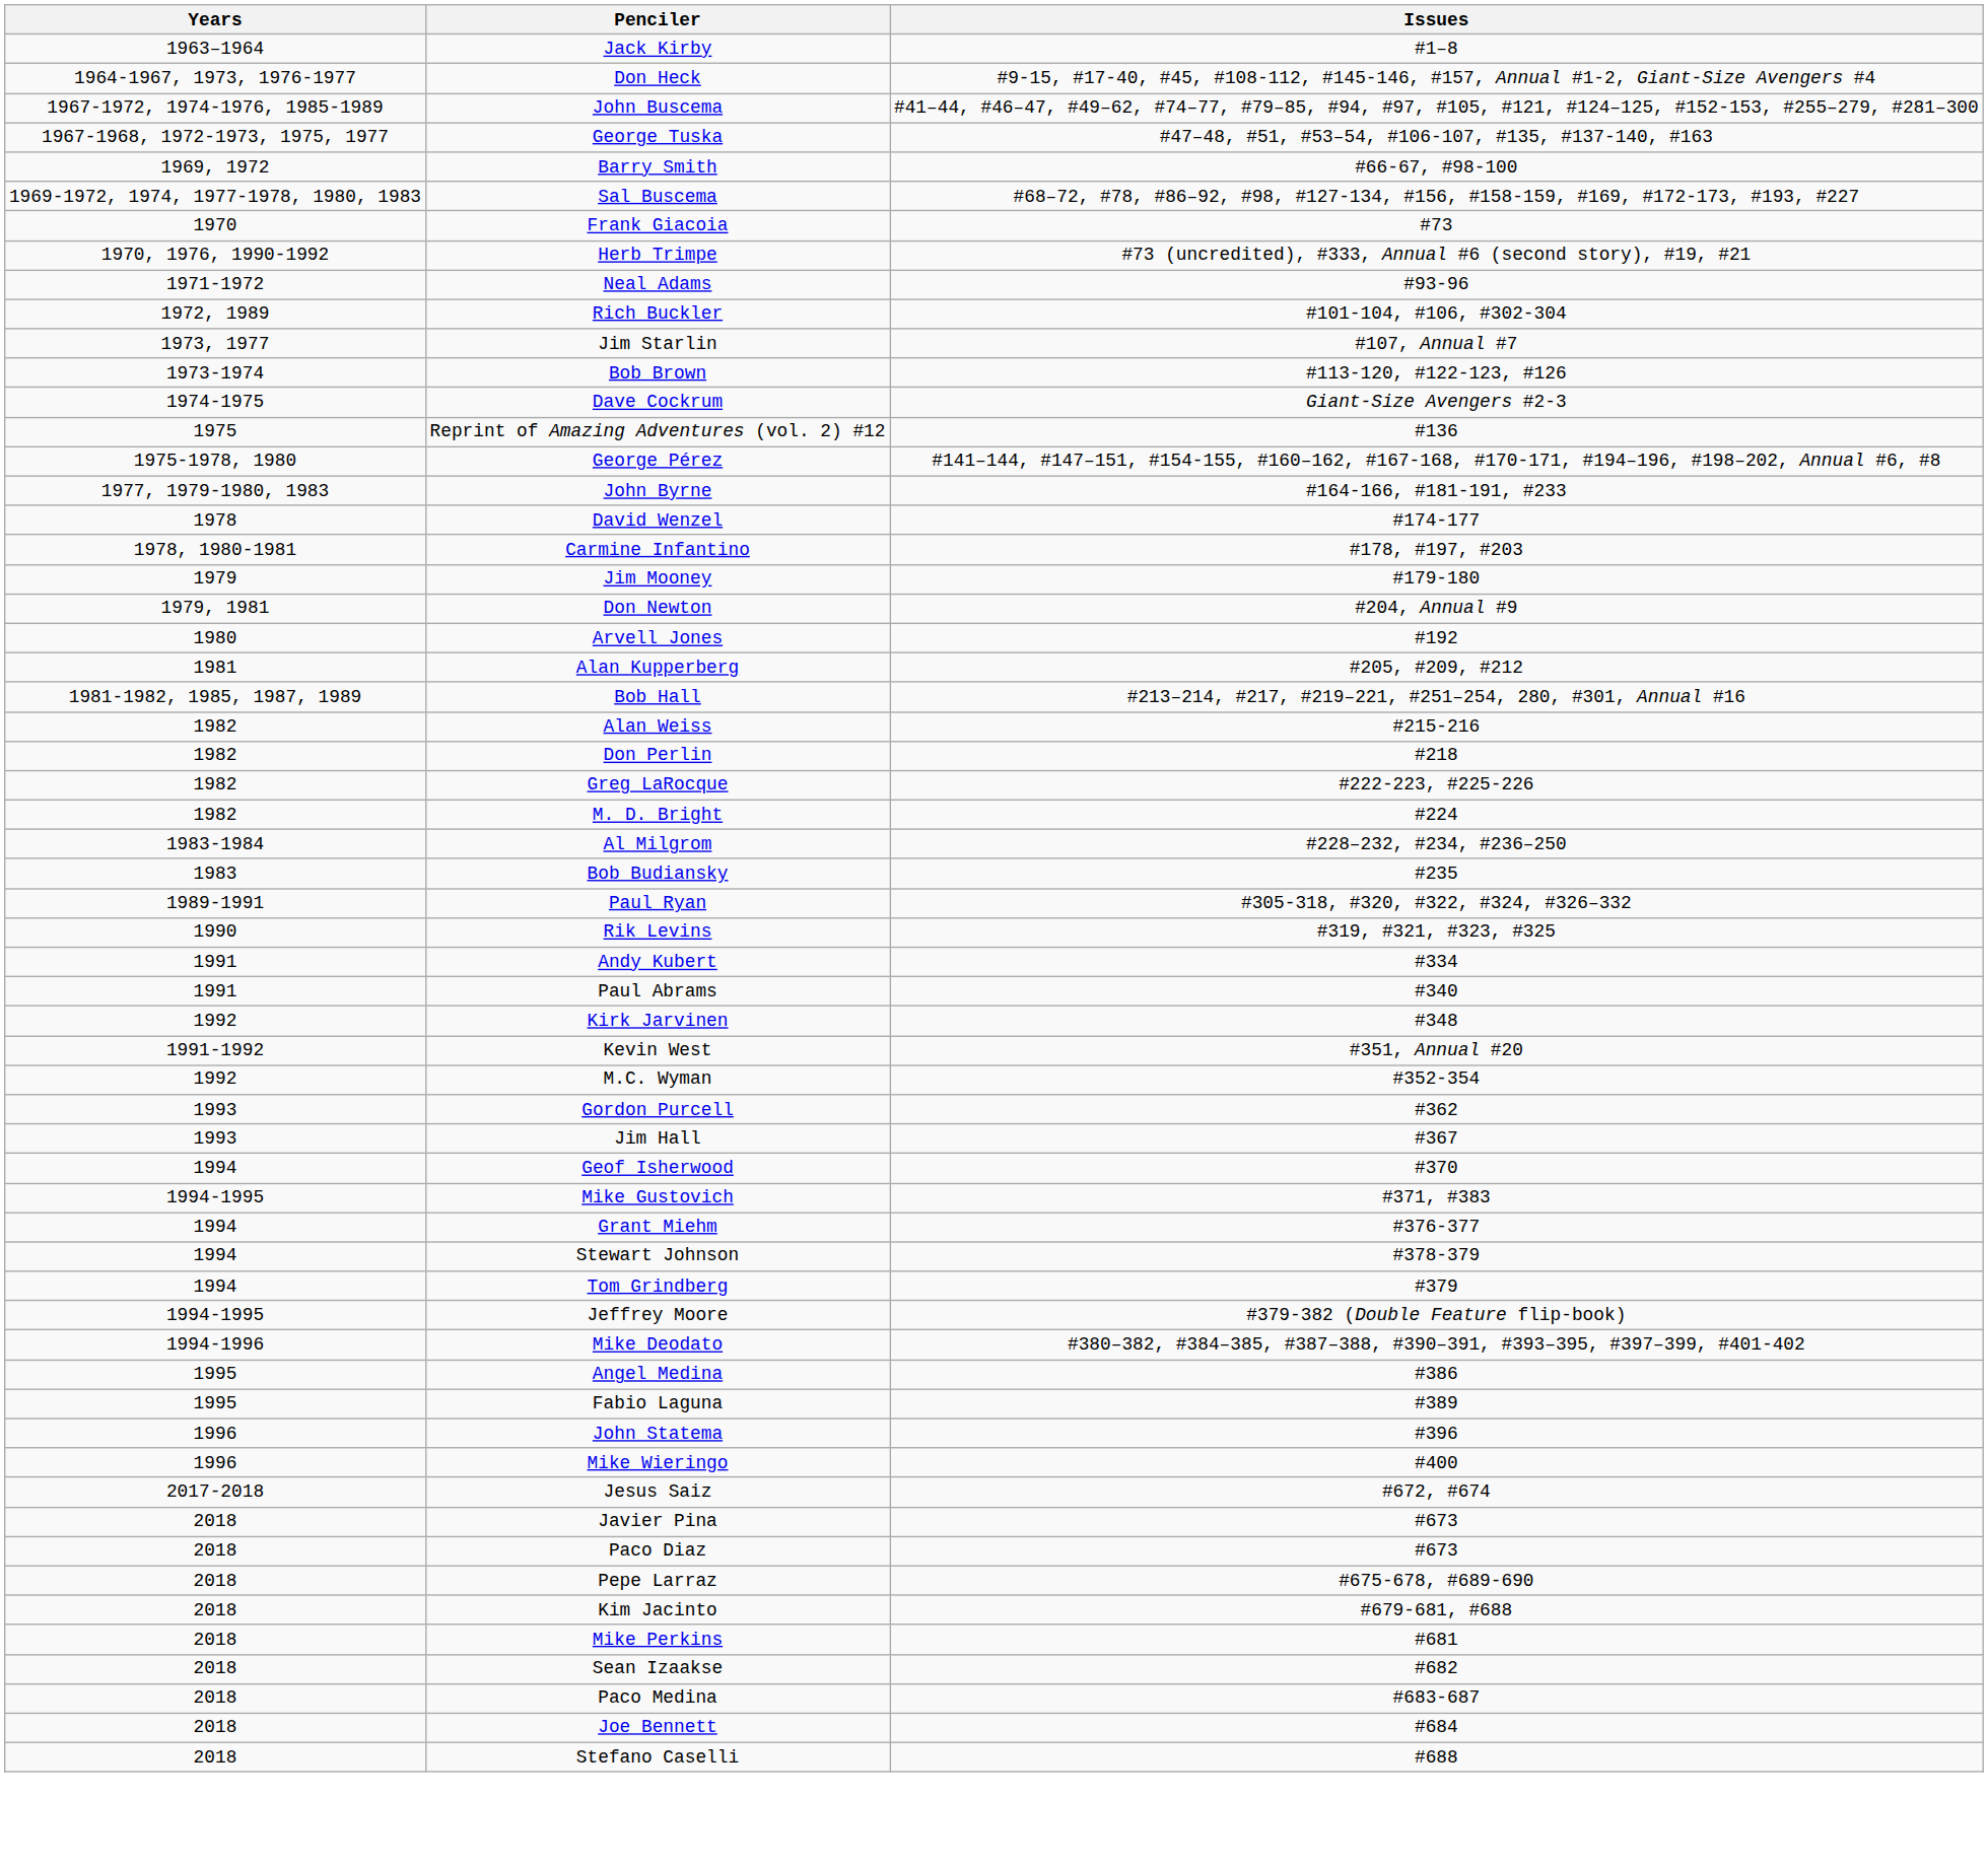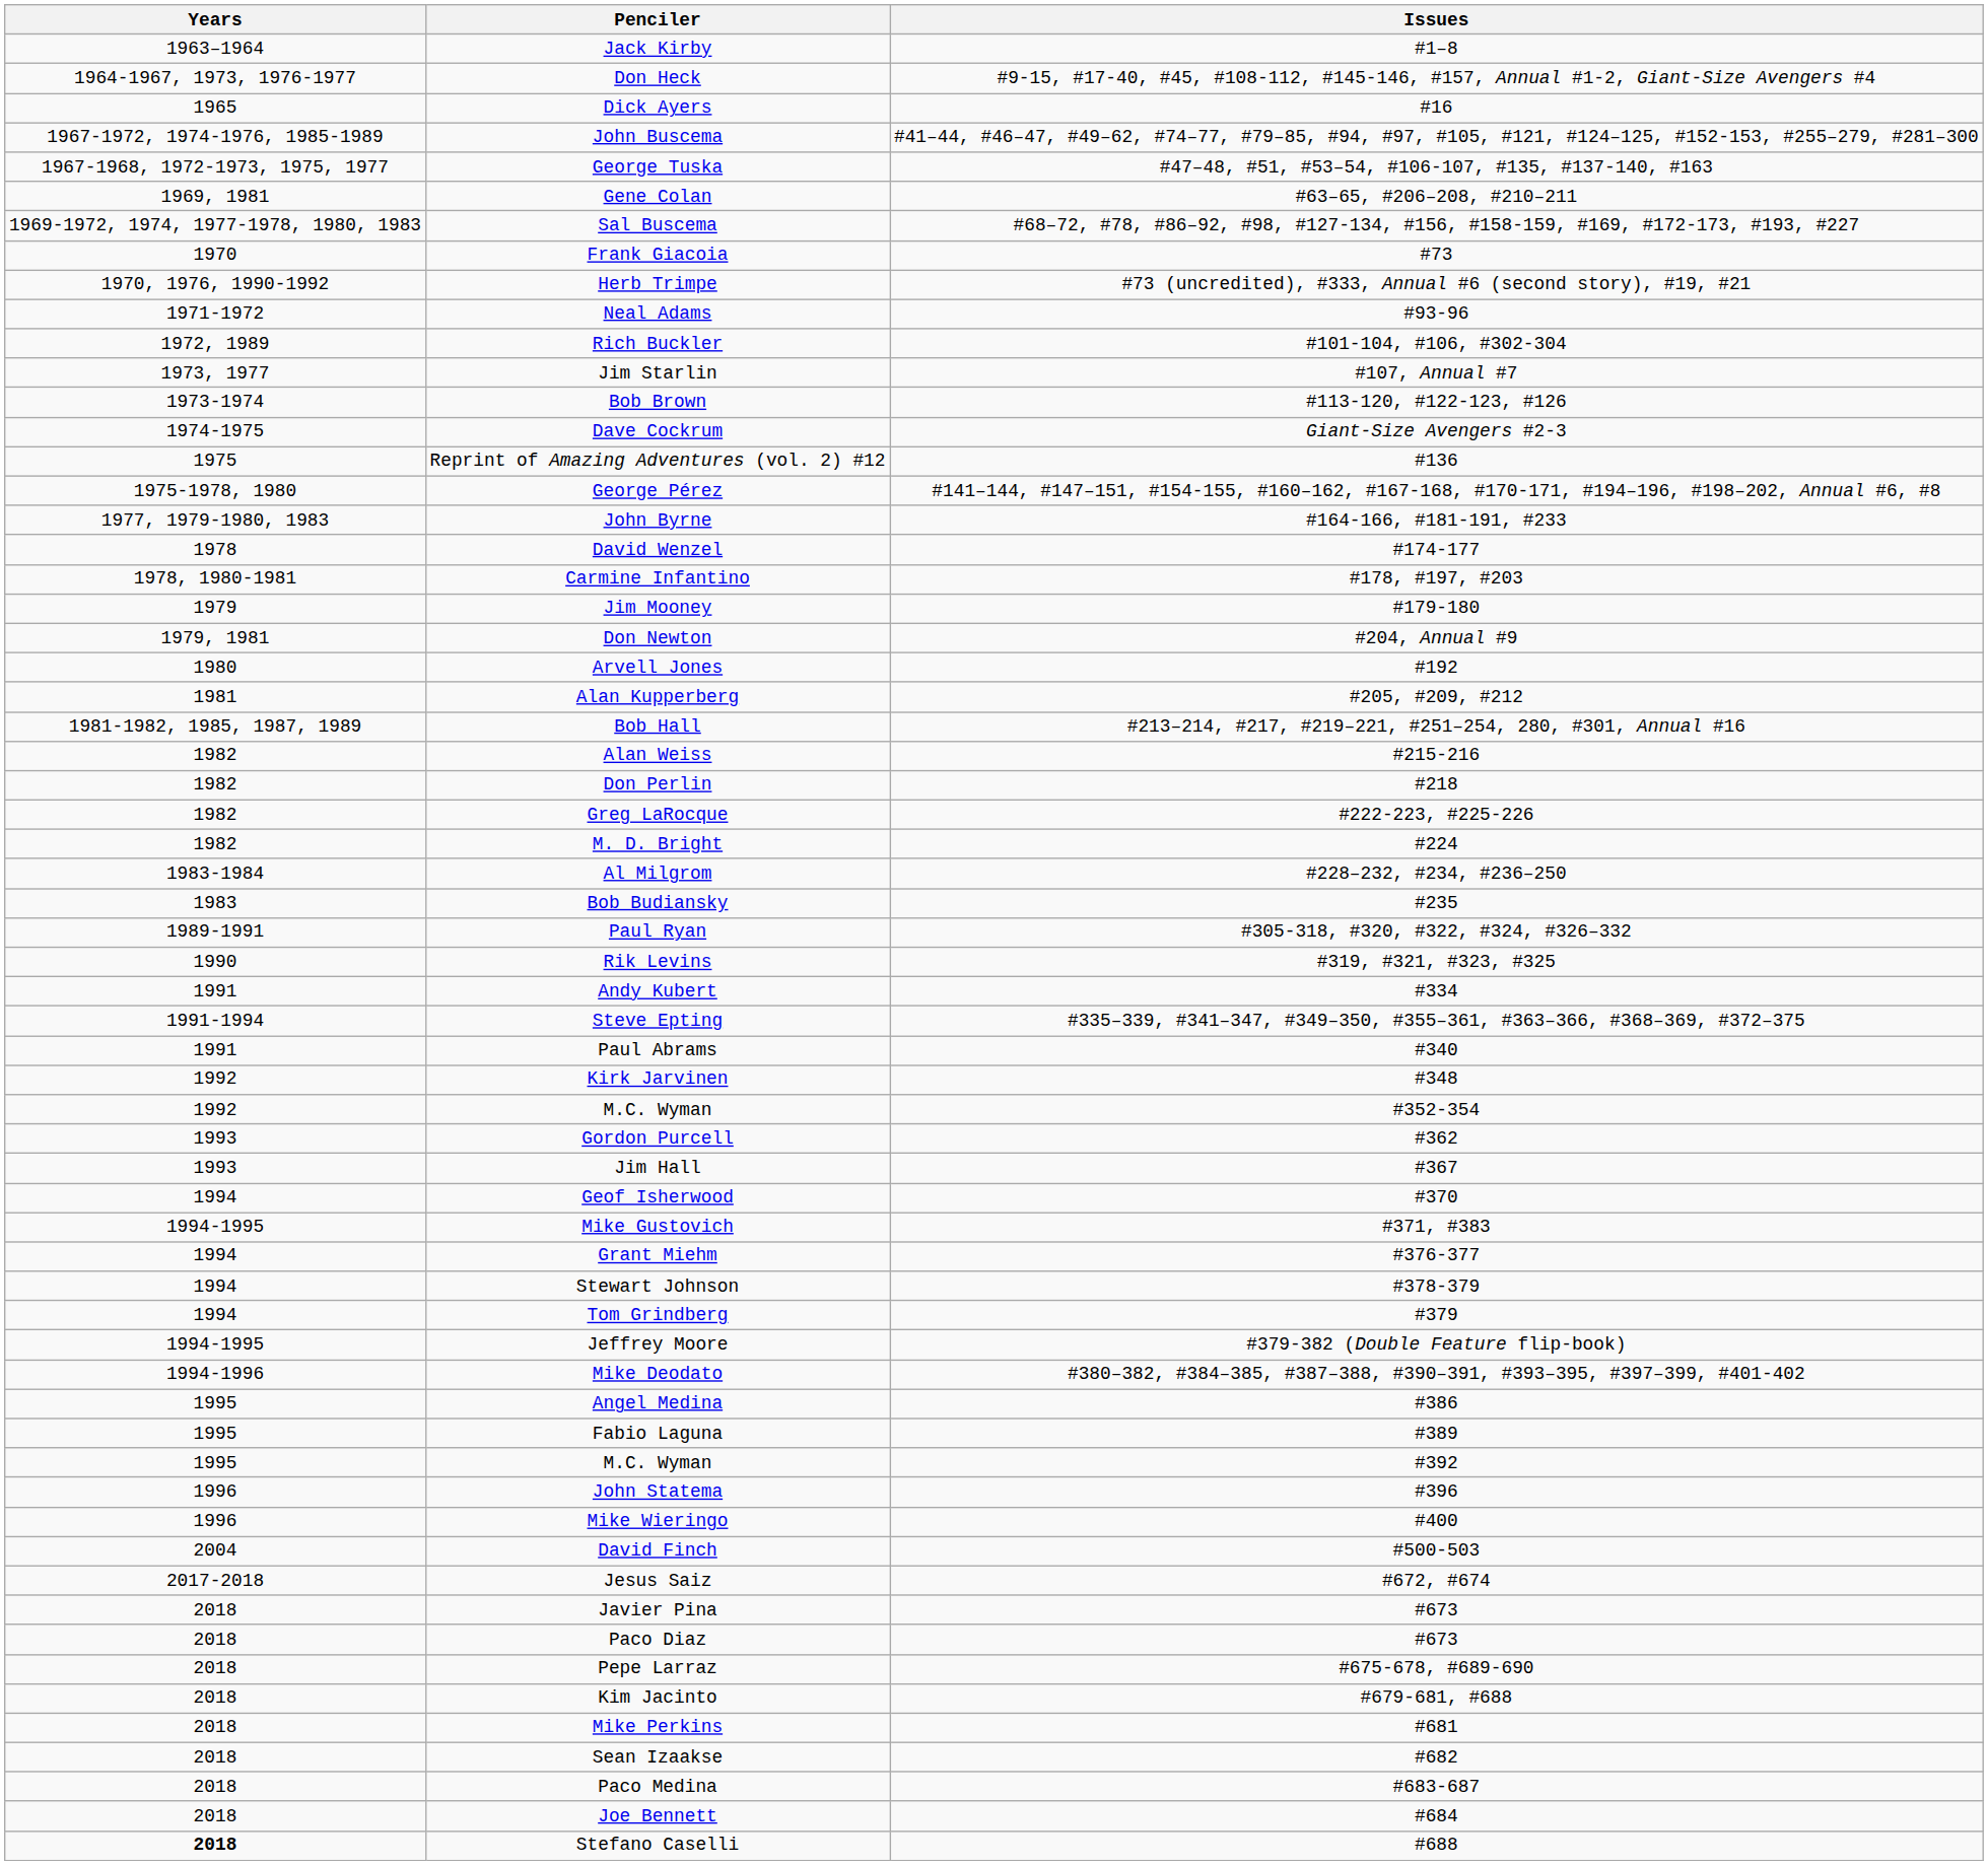+ row: 1965 | Dick Ayers | #16
+ row: 1969, 1981 | Gene Colan | #63–65, #206–208, #210–211
- row: 1969, 1972 | Barry Smith | #66-67, #98-100
+ row: 1991-1994 | Steve Epting | #335–339, #341–347, #349–350, #355–361, #363–366, #368–369, #372–375
- row: 1991-1992 | Kevin West | #351, Annual #20
+ row: 1995 | M.C. Wyman | #392
+ row: 2004 | David Finch | #500-503
Stefano Caselli | Years: normal -> bold
